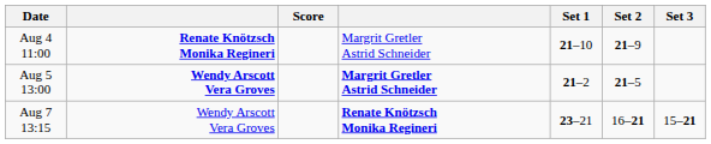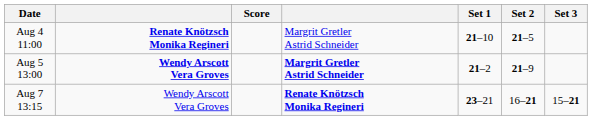Aug 4 11:00 | Set 2: 21–9 -> 21–5
Aug 5 13:00 | Set 2: 21–5 -> 21–9
